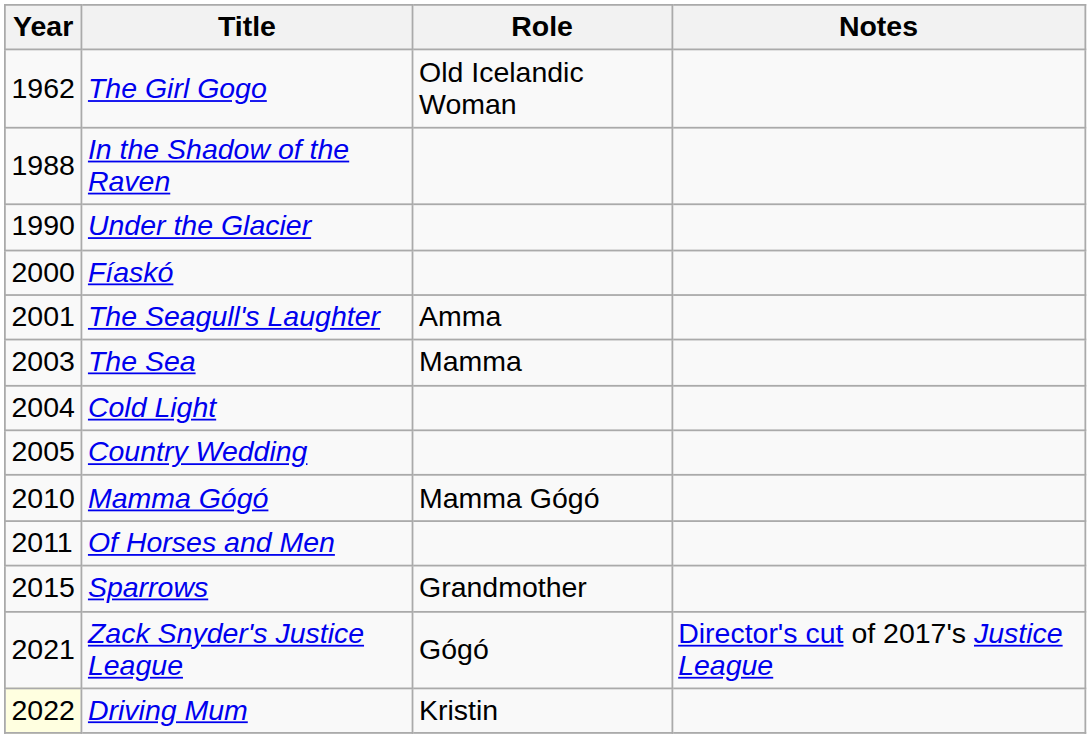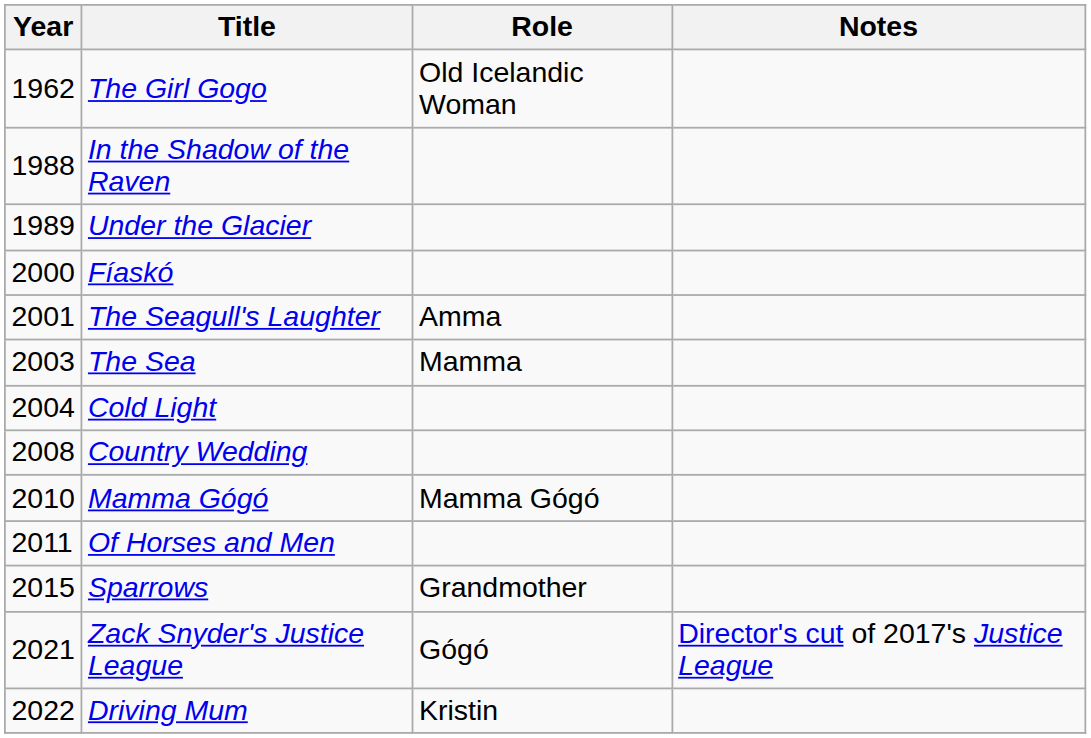Under the Glacier | Year: 1990 -> 1989
Country Wedding | Year: 2005 -> 2008
Driving Mum | Year: lightyellow background -> no background
